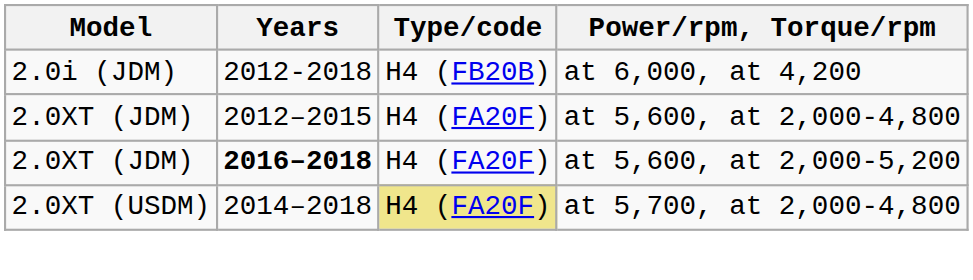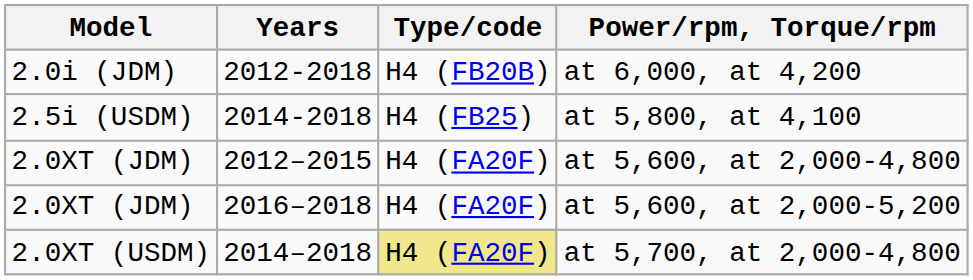+ row: 2.5i (USDM) | 2014-2018 | H4 (FB25) | at 5,800, at 4,100
at 5,600, at 2,000-5,200 | Years: bold -> normal
